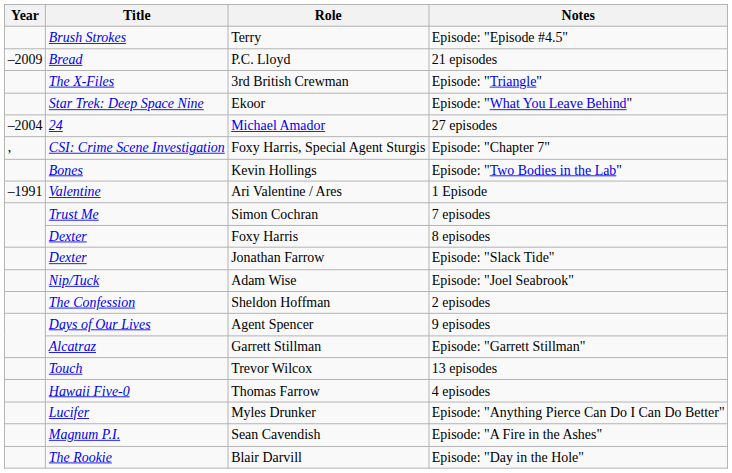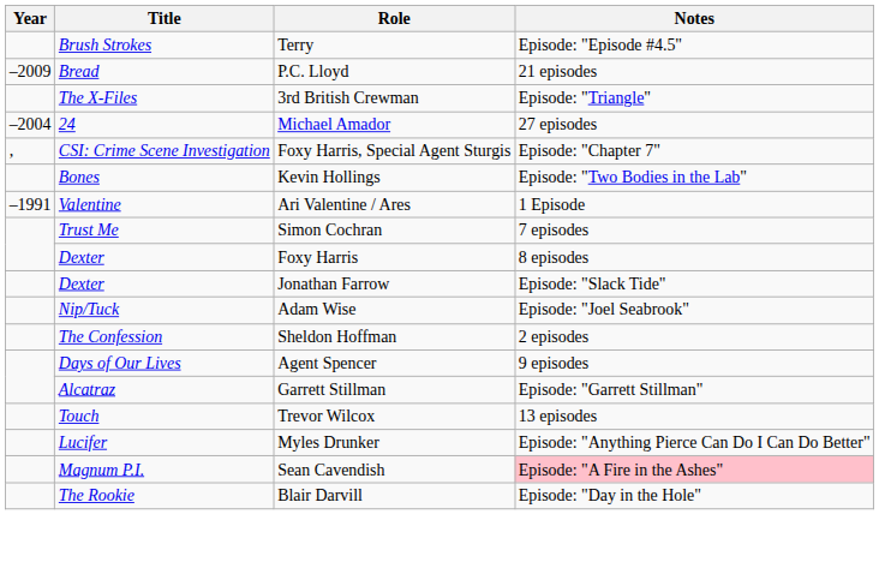- row: Star Trek: Deep Space Nine | Ekoor | Episode: "What You Leave Behind"
- row: Hawaii Five-0 | Thomas Farrow | 4 episodes
Sean Cavendish | Notes: no background -> pink background
